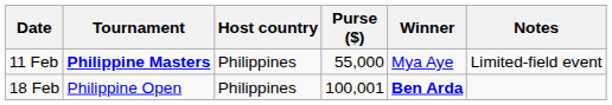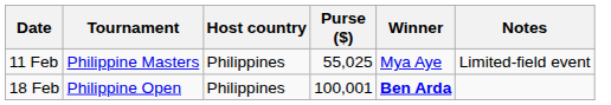11 Feb | Tournament: bold -> normal
11 Feb | Purse ($): 55,000 -> 55,025
